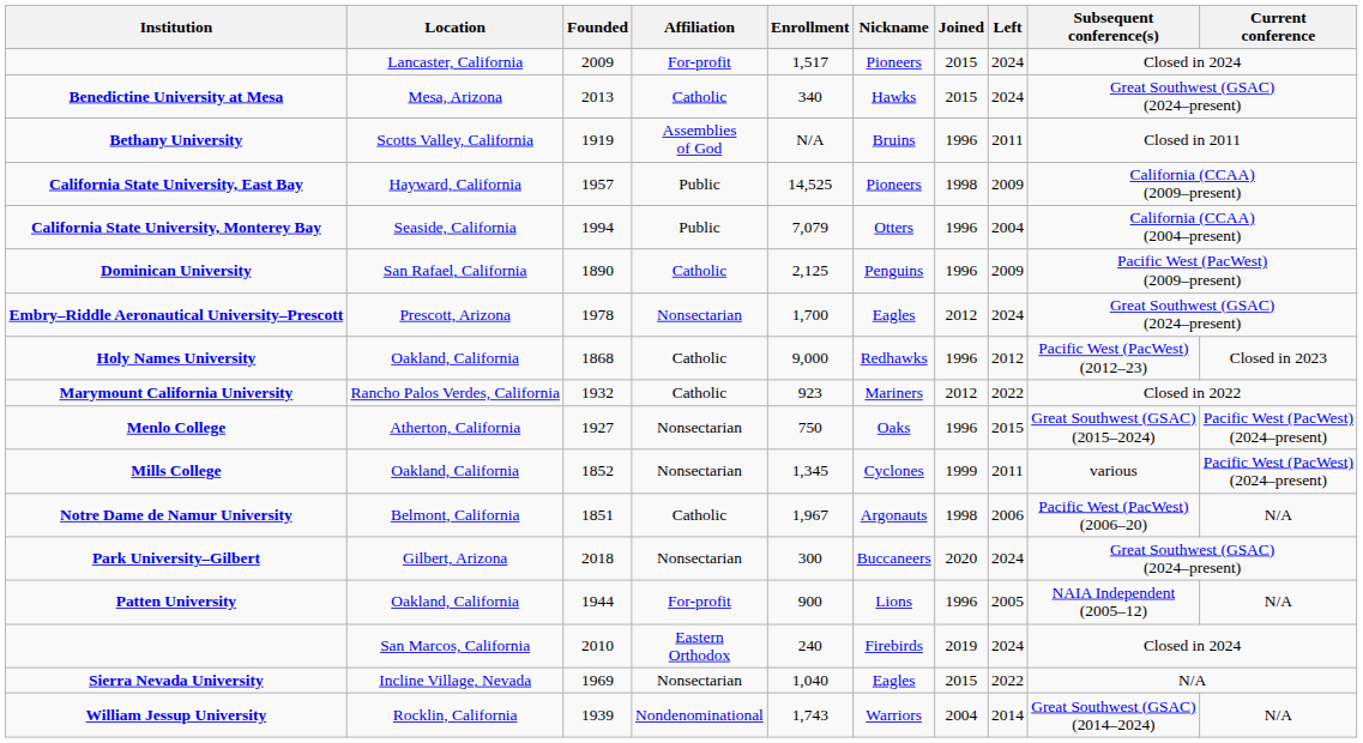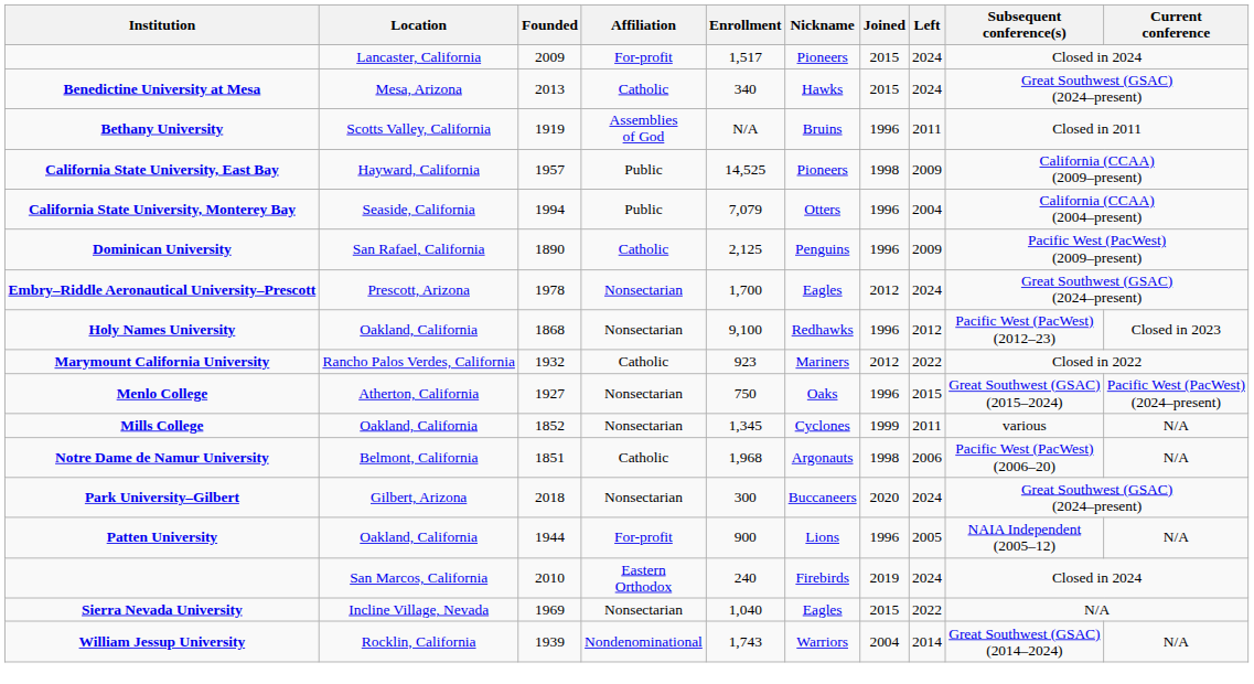Holy Names University | Affiliation: Catholic -> Nonsectarian
Holy Names University | Enrollment: 9,000 -> 9,100
Mills College | Current conference: Pacific West (PacWest) (2024–present) -> N/A
Notre Dame de Namur University | Enrollment: 1,967 -> 1,968
